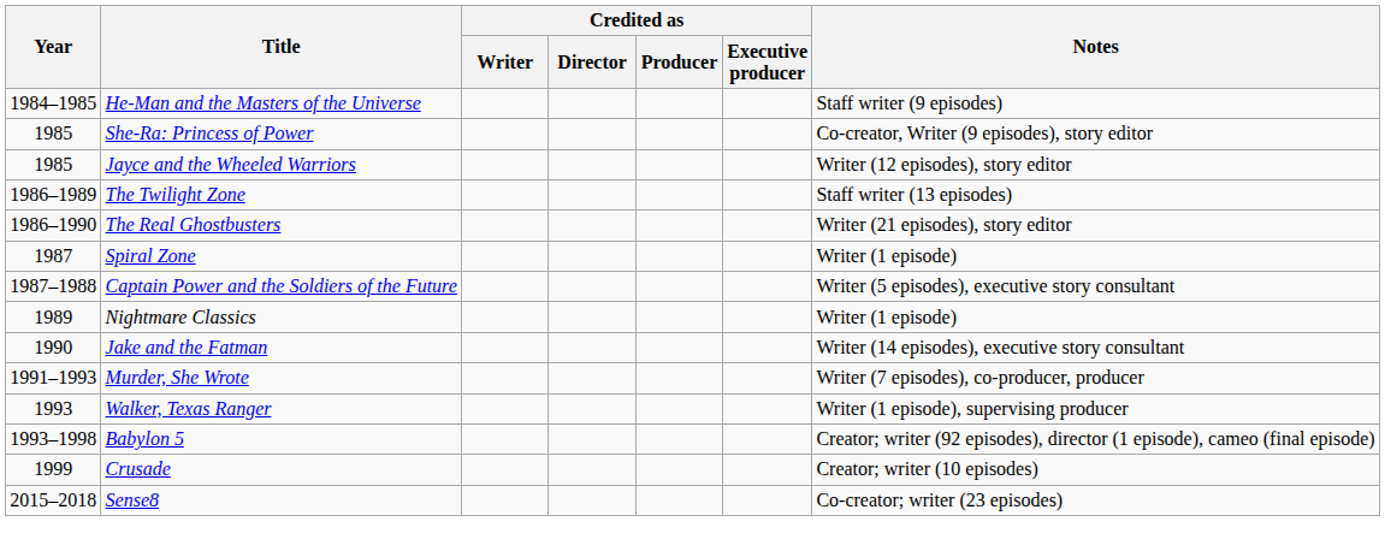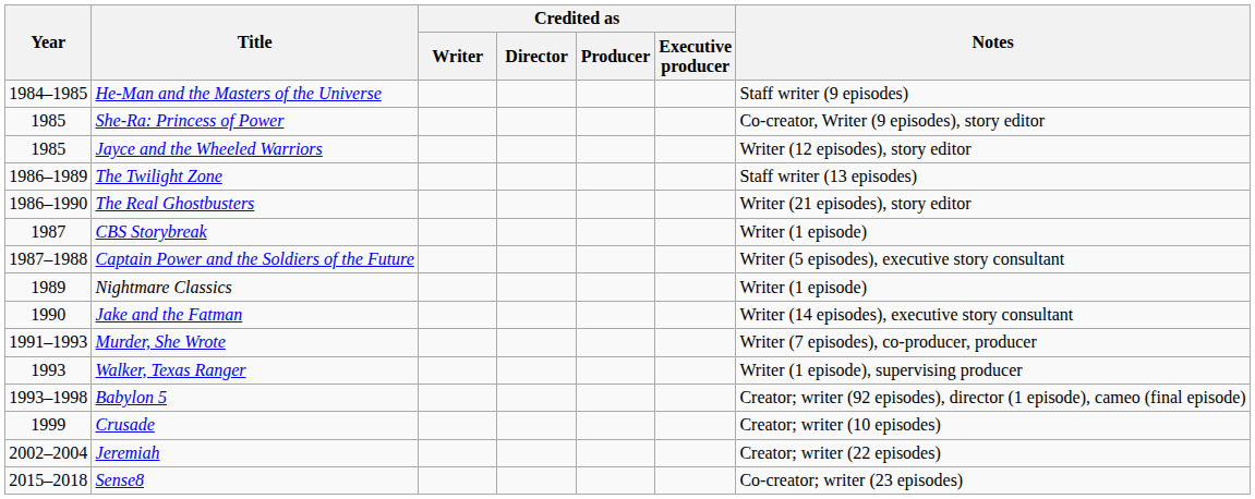+ row: 1987 | CBS Storybreak | Writer (1 episode)
- row: 1987 | Spiral Zone | Writer (1 episode)
+ row: 2002–2004 | Jeremiah | Creator; writer (22 episodes)
